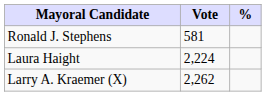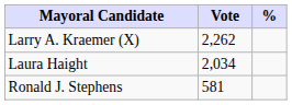rows swapped: Larry A. Kraemer (X) <-> Ronald J. Stephens
Laura Haight | Vote: 2,224 -> 2,034
